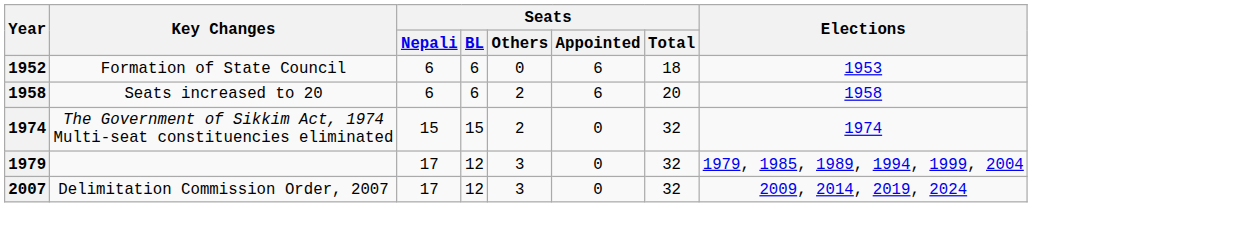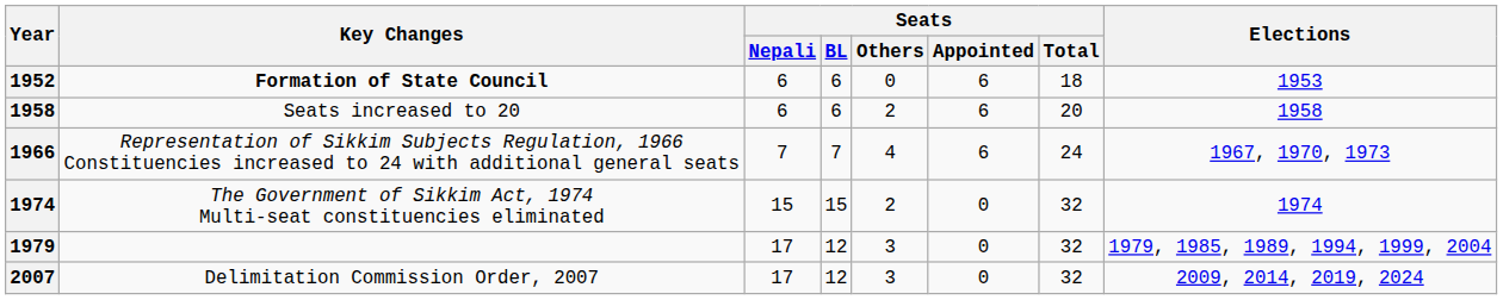1952 | Key Changes: normal -> bold
+ row: 1966 | Representation of Sikkim Subjects Regulation, 1966 Constituencies increased to 24 with additional general seats | 7 | 7 | 4 | 6 | 24 | 1967, 1970, 1973
